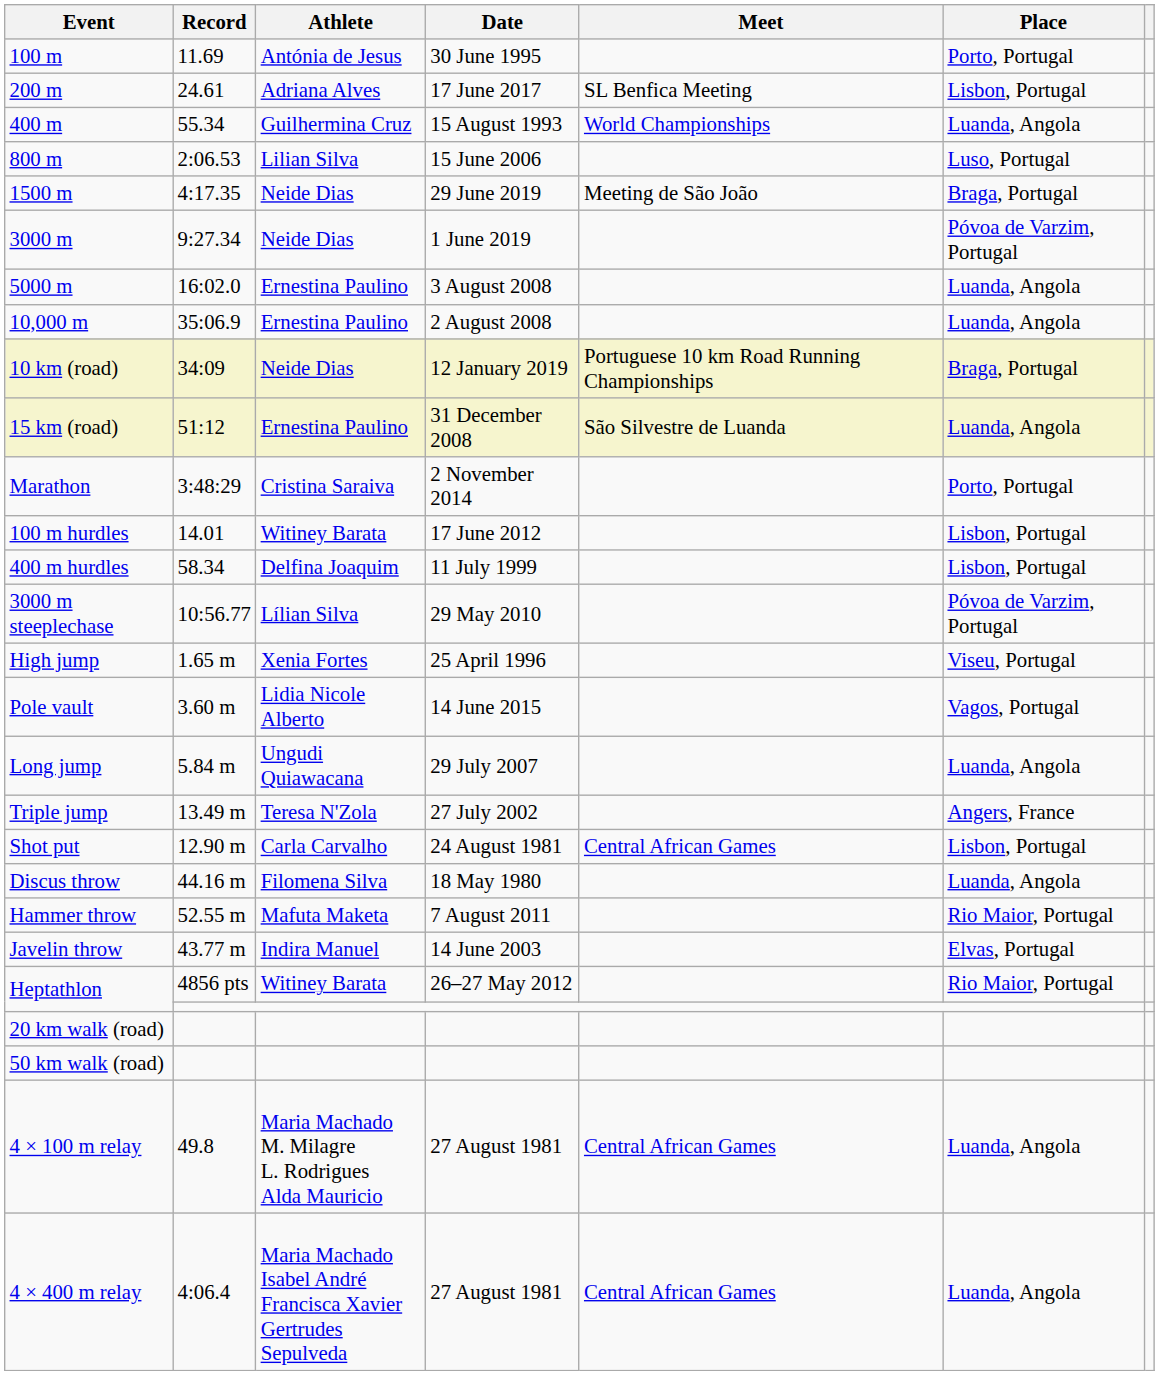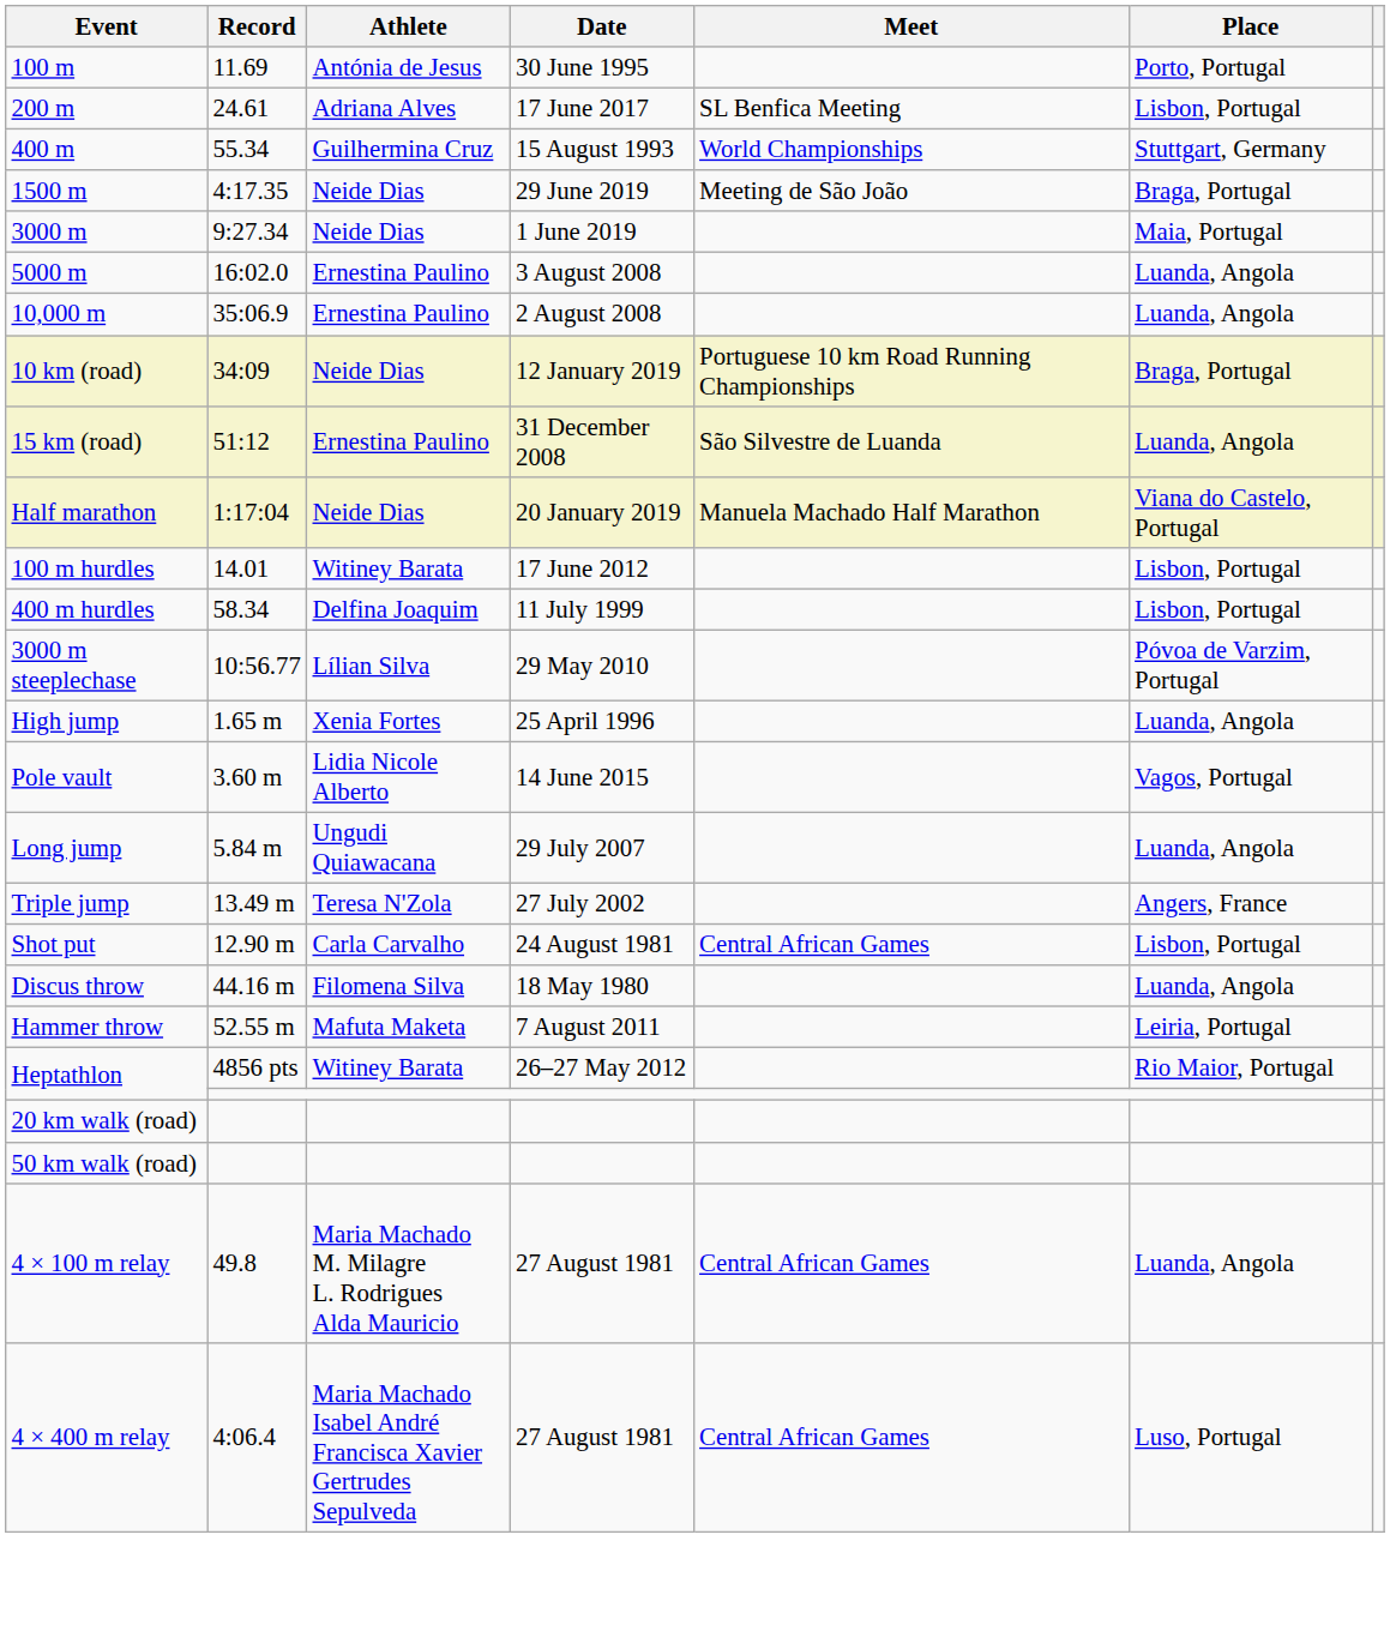400 m | Place: Luanda, Angola -> Stuttgart, Germany
- row: 800 m | 2:06.53 | Lilian Silva | 15 June 2006 | Luso, Portugal
3000 m | Place: Póvoa de Varzim, Portugal -> Maia, Portugal
+ row: Half marathon | 1:17:04 | Neide Dias | 20 January 2019 | Manuela Machado Half Marathon | Viana do Castelo, Portugal
- row: Marathon | 3:48:29 | Cristina Saraiva | 2 November 2014 | Porto, Portugal
High jump | Place: Viseu, Portugal -> Luanda, Angola
Hammer throw | Place: Rio Maior, Portugal -> Leiria, Portugal
- row: Javelin throw | 43.77 m | Indira Manuel | 14 June 2003 | Elvas, Portugal
4 × 400 m relay | Place: Luanda, Angola -> Luso, Portugal
